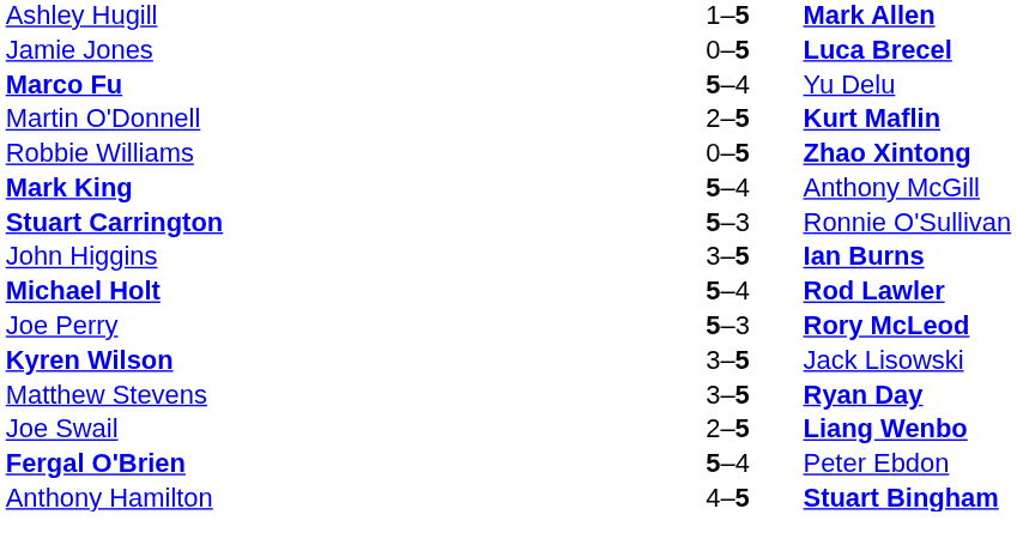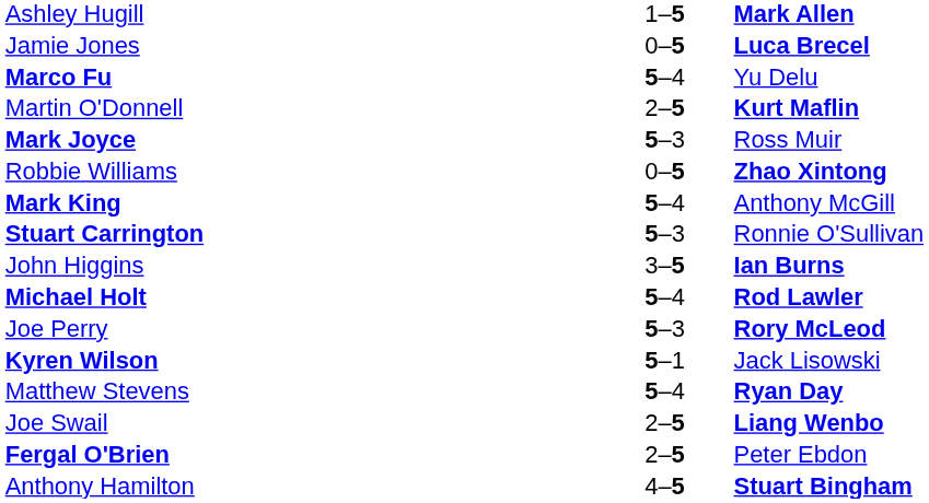+ row: Mark Joyce | 5–3 | Ross Muir
Kyren Wilson | column 2: 3–5 -> 5–1
Matthew Stevens | column 2: 3–5 -> 5–4
Fergal O'Brien | column 2: 5–4 -> 2–5
